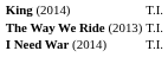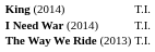rows swapped: I Need War (2014) <-> The Way We Ride (2013)
